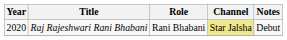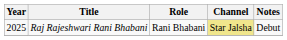Raj Rajeshwari Rani Bhabani | Year: 2020 -> 2025
